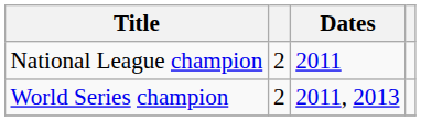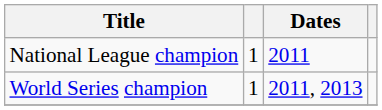National League champion | column 2: 2 -> 1
World Series champion | column 2: 2 -> 1
